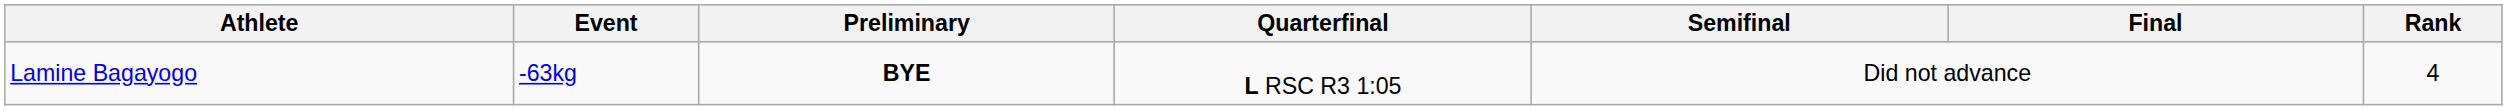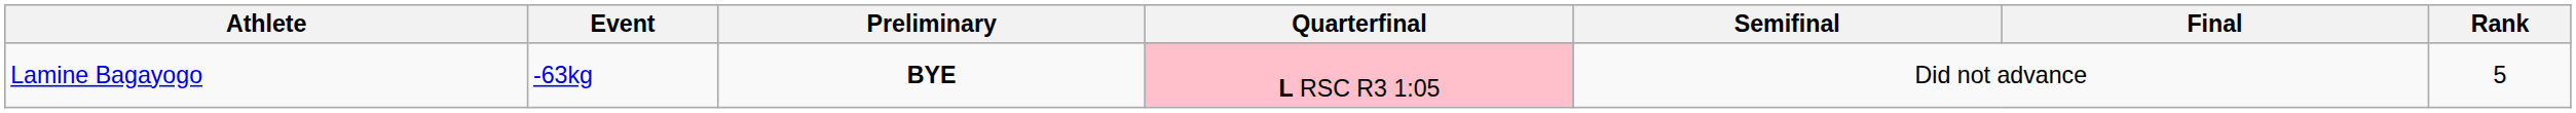Lamine Bagayogo | Quarterfinal: no background -> pink background
Lamine Bagayogo | Rank: 4 -> 5
